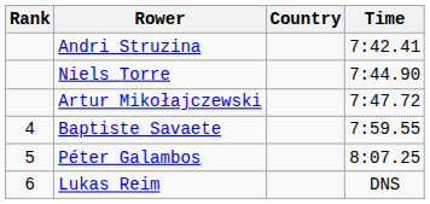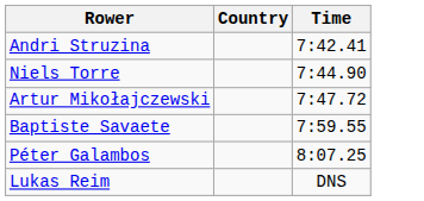- column: Rank | 4 | 5 | 6
